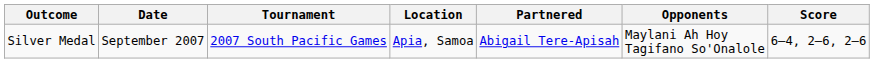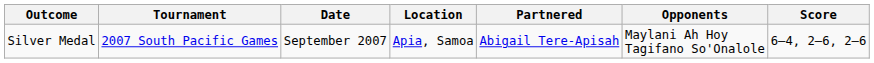columns swapped: Date <-> Tournament
